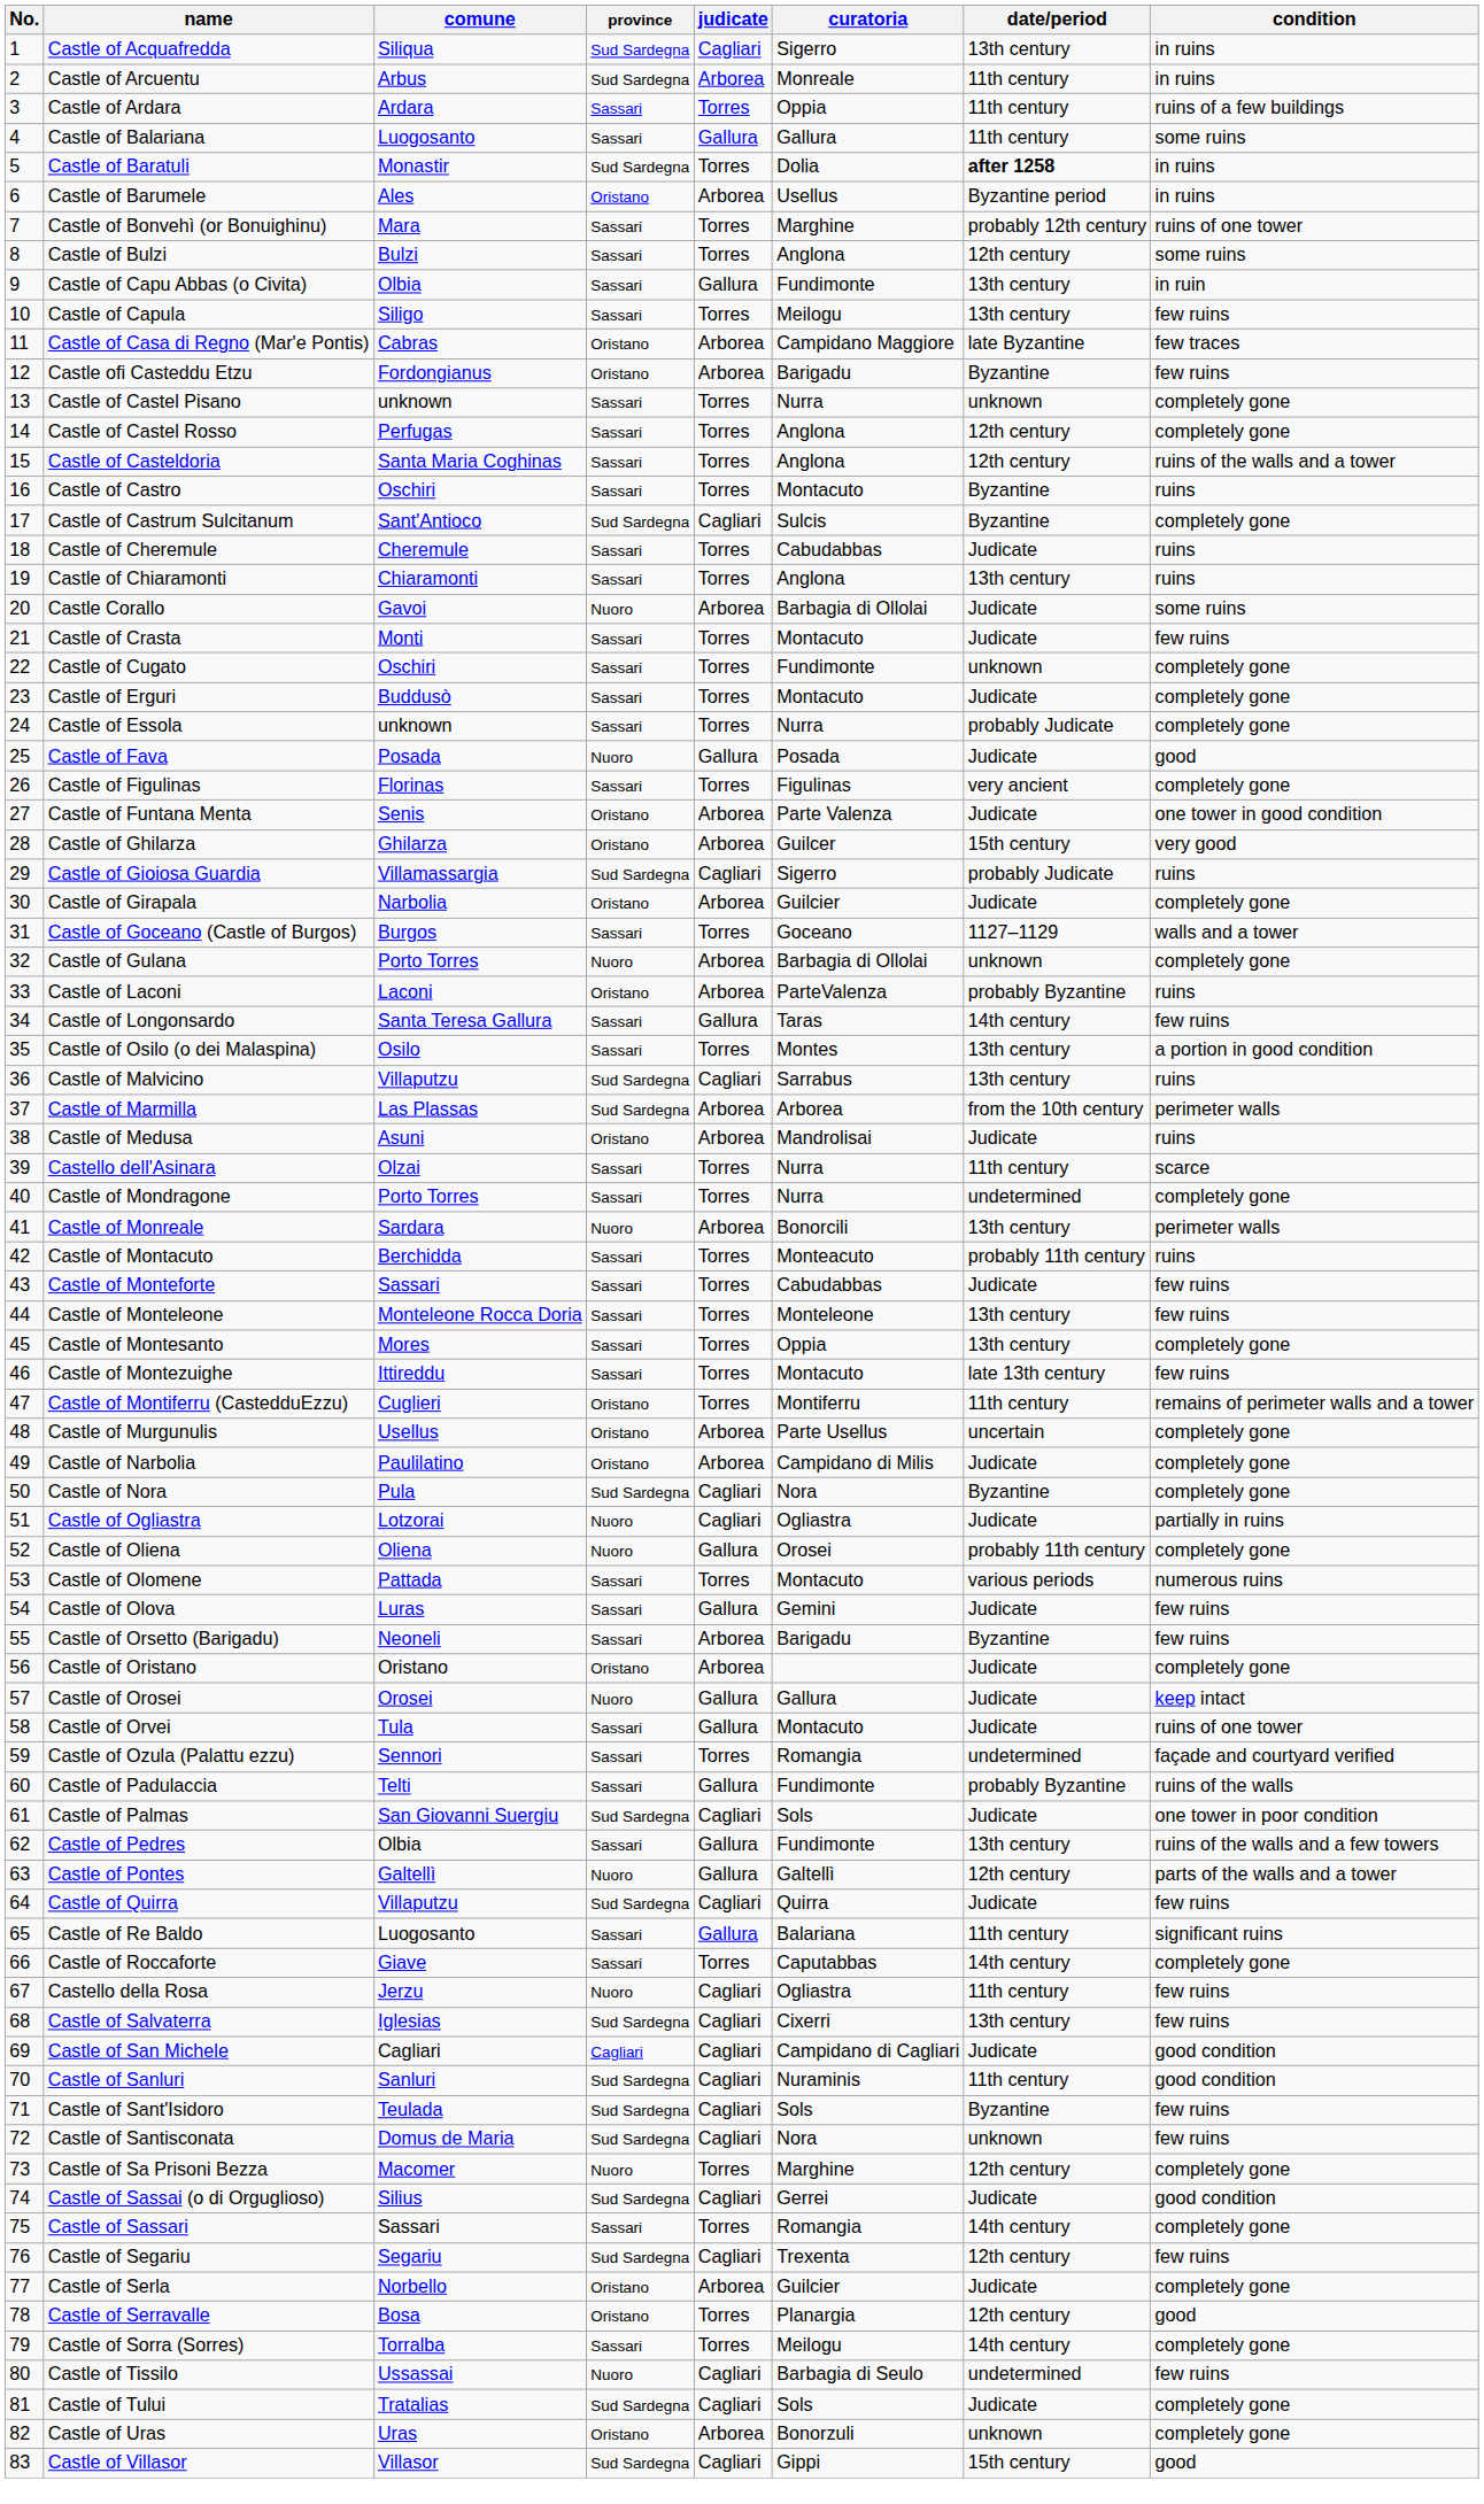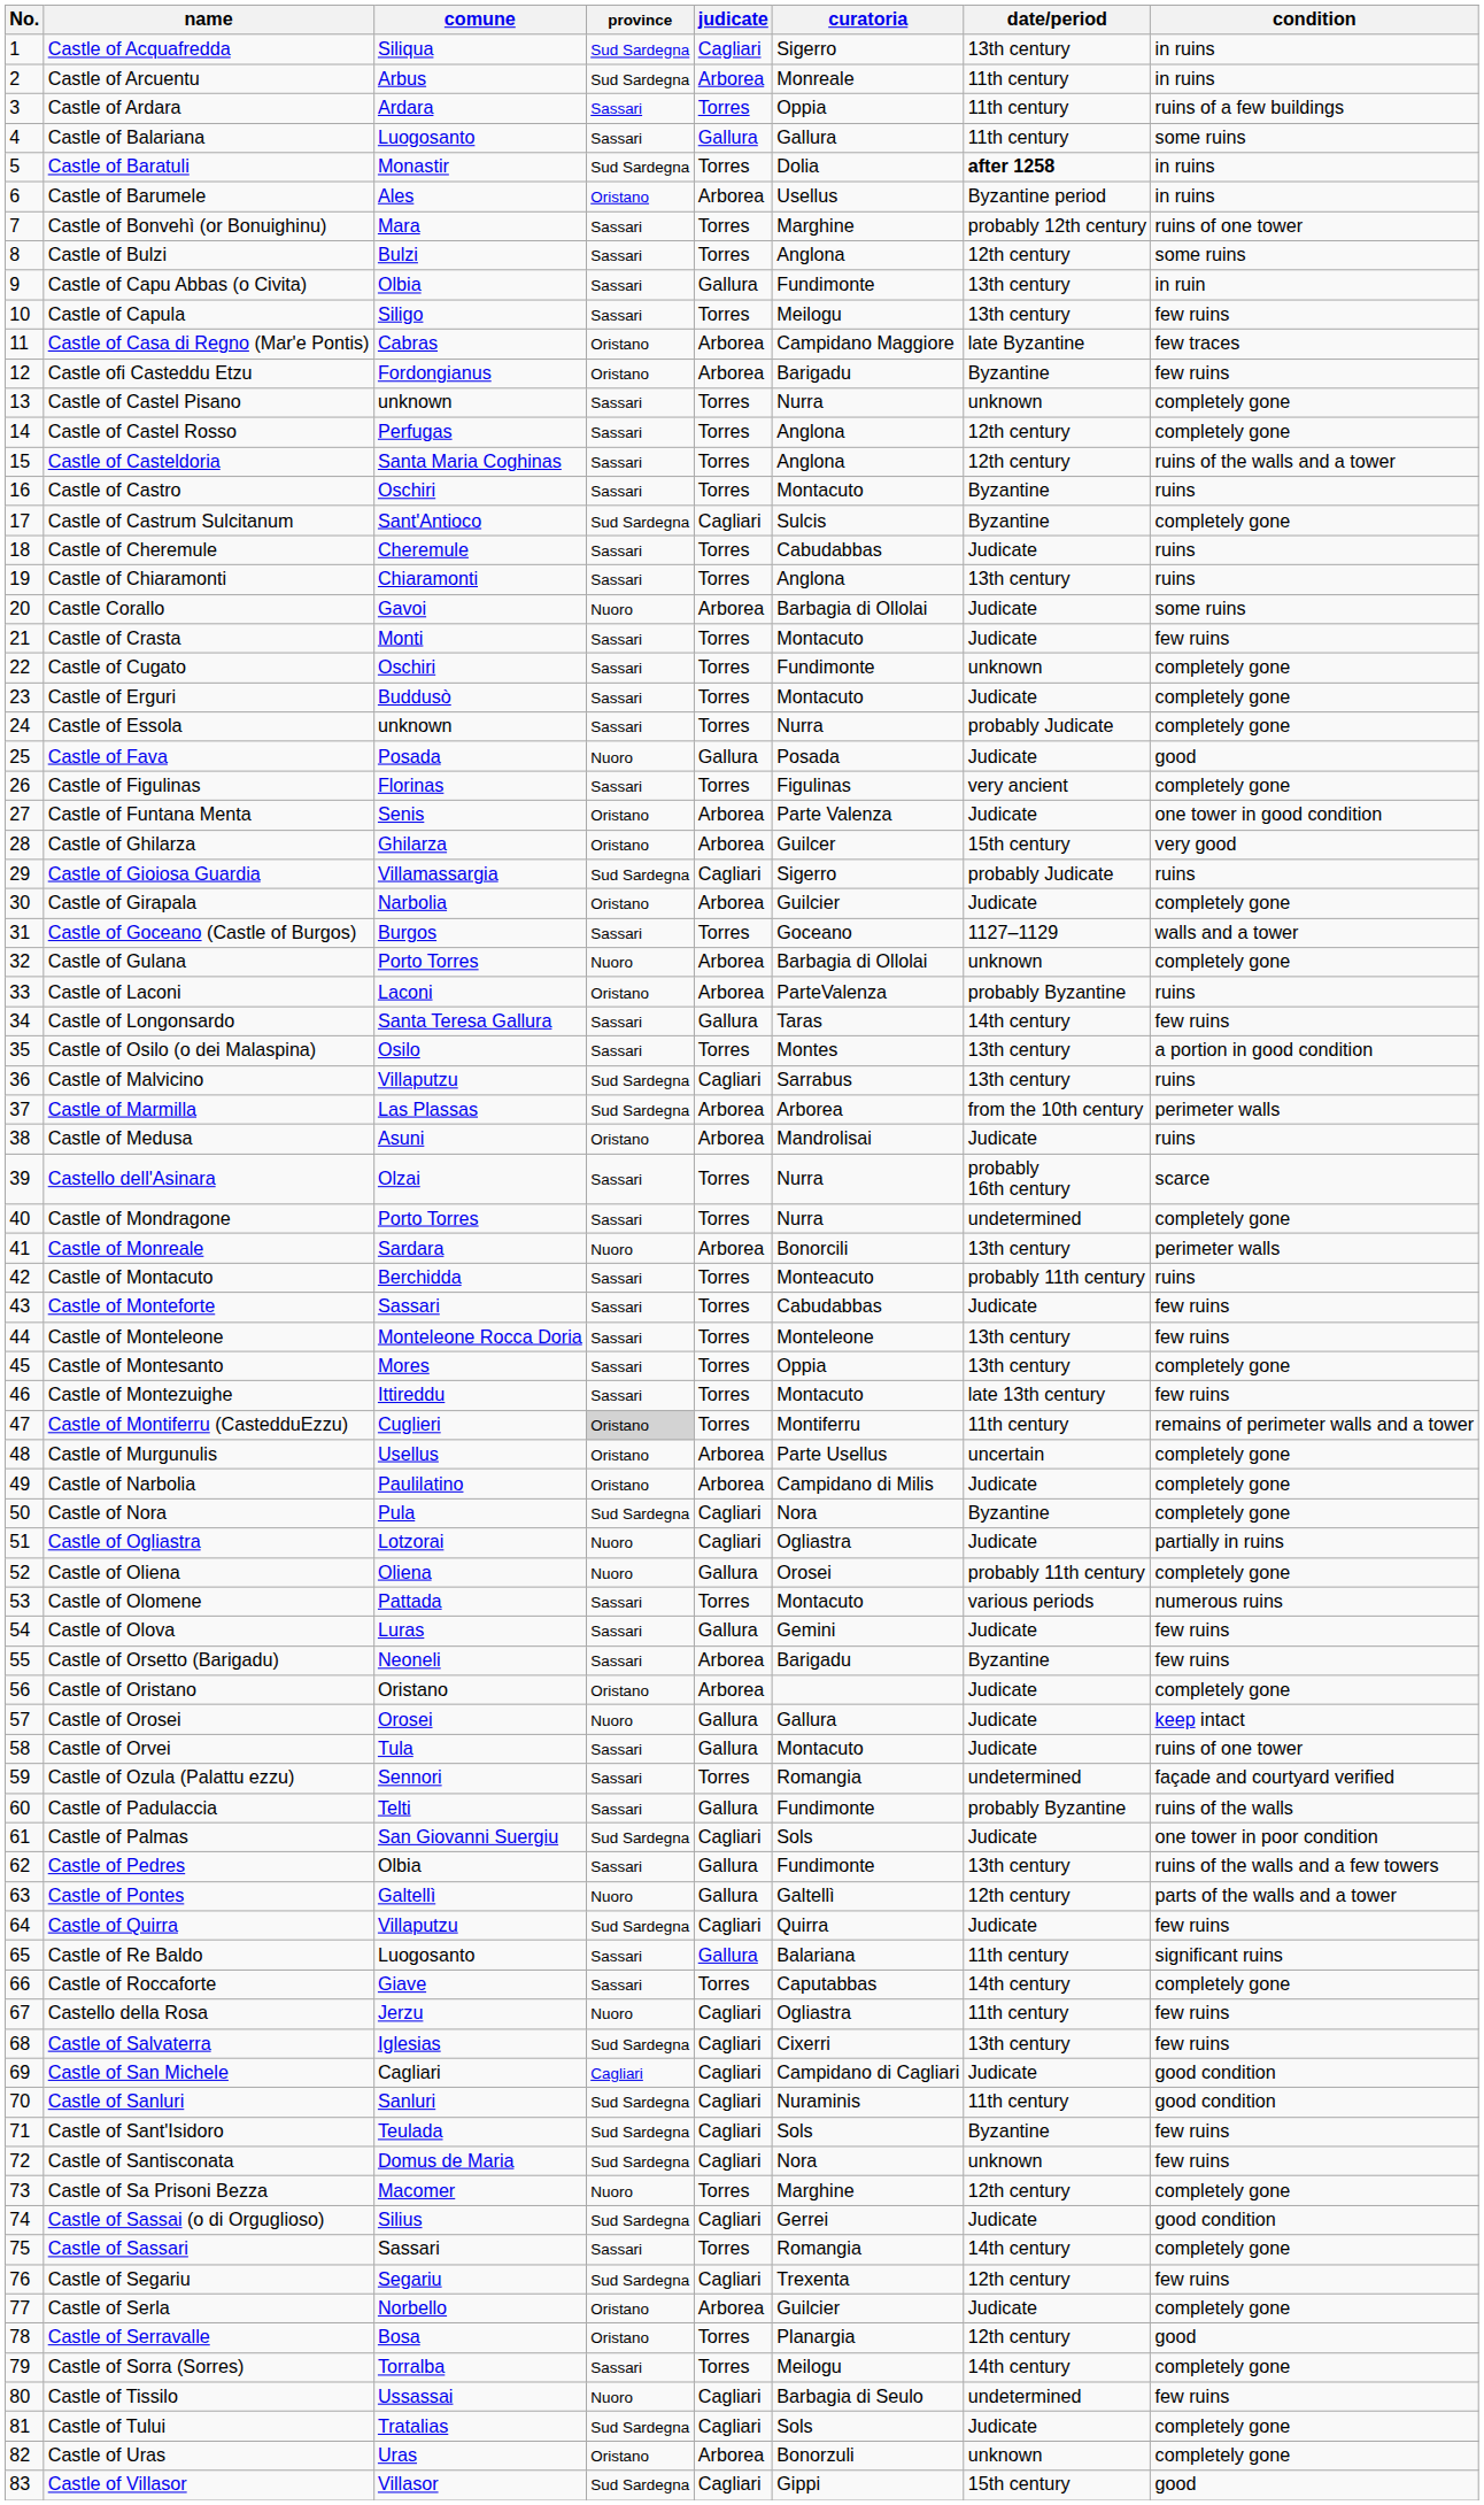Castello dell'Asinara | date/period: 11th century -> probably 16th century
Castle of Montiferru (CastedduEzzu) | province: no background -> lightgrey background
